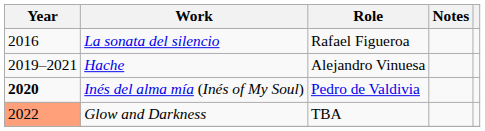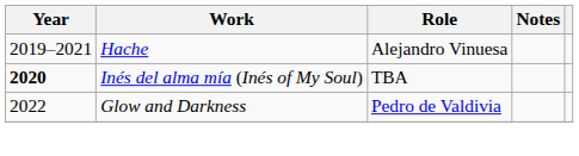- row: 2016 | La sonata del silencio | Rafael Figueroa
Inés del alma mía (Inés of My Soul) | Role: Pedro de Valdivia -> TBA
Glow and Darkness | Year: lightsalmon background -> no background
Glow and Darkness | Role: TBA -> Pedro de Valdivia
